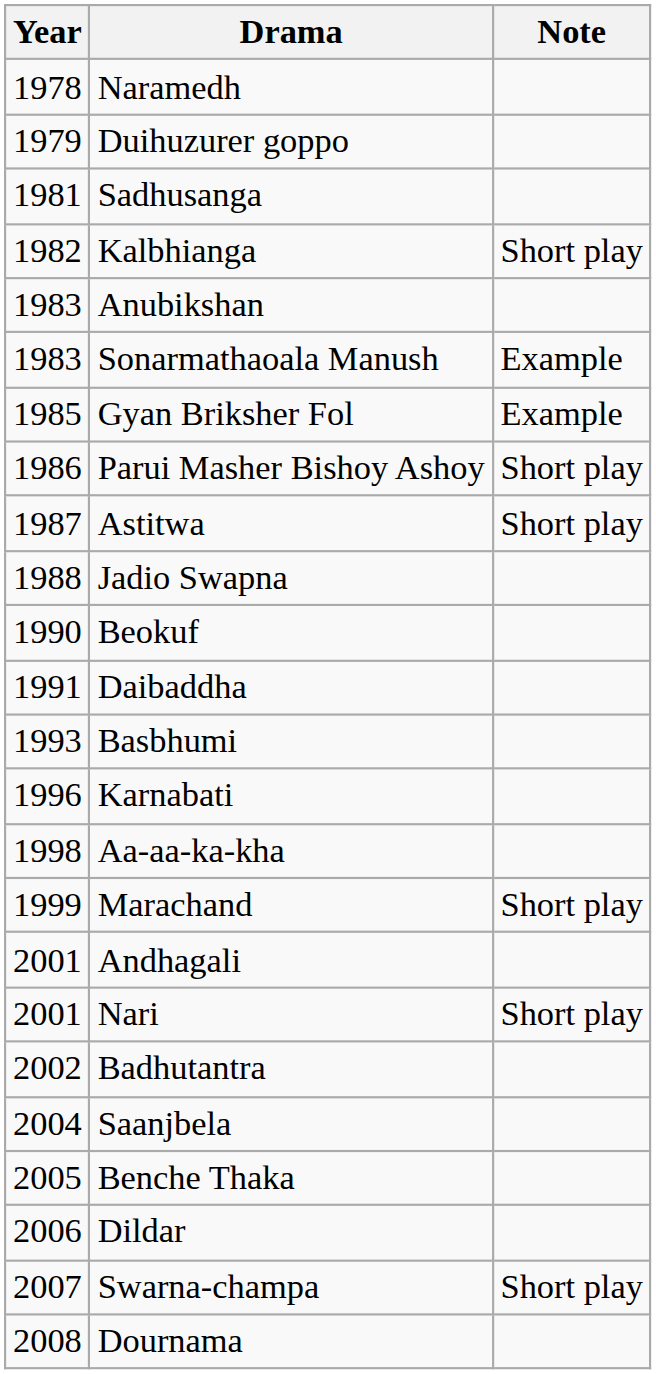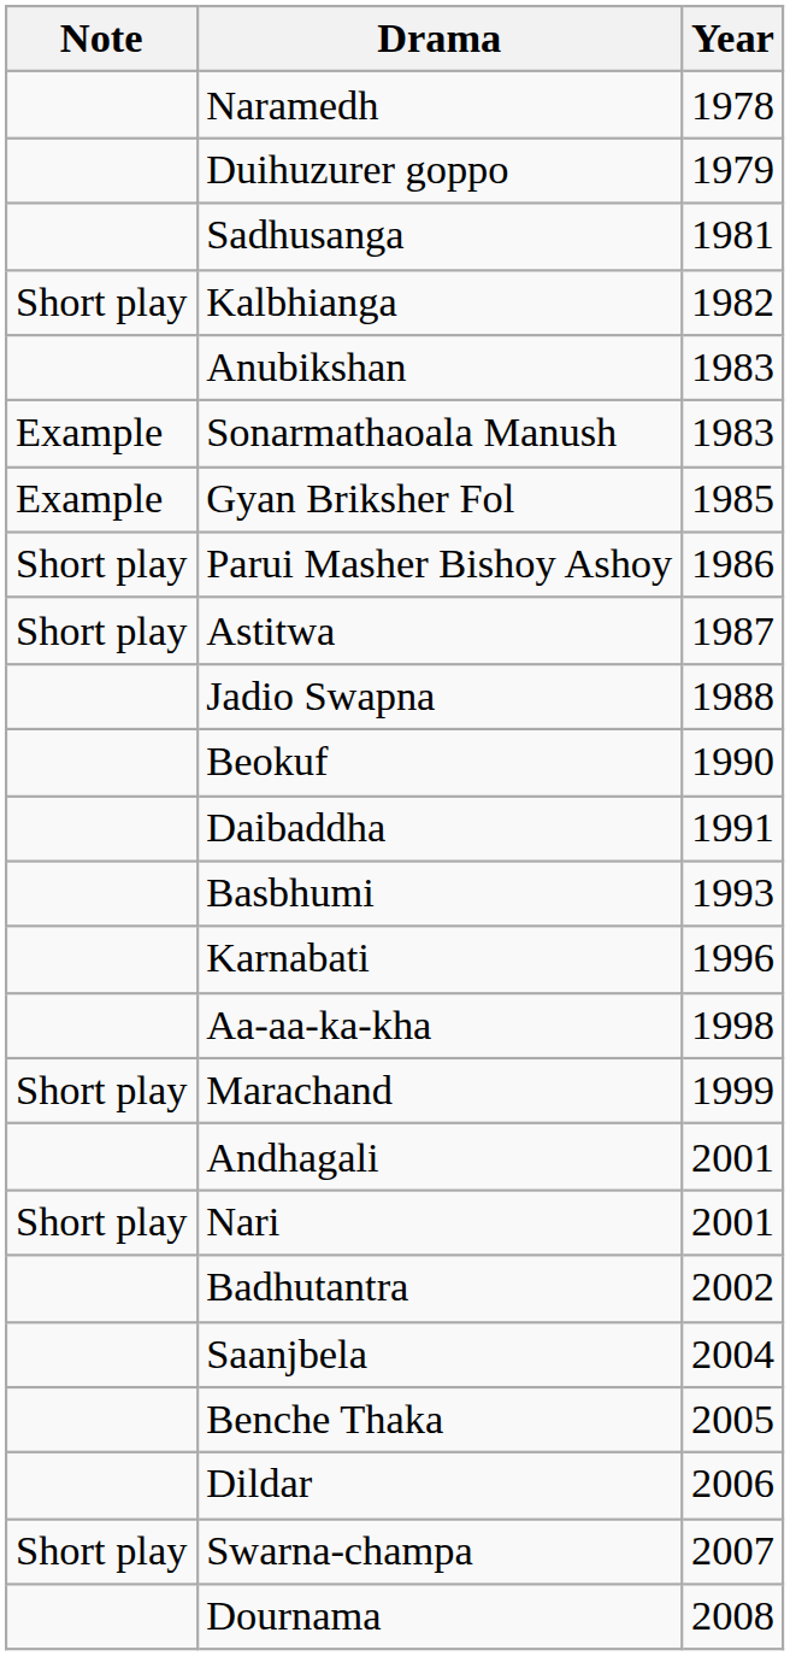columns swapped: Year <-> Note
